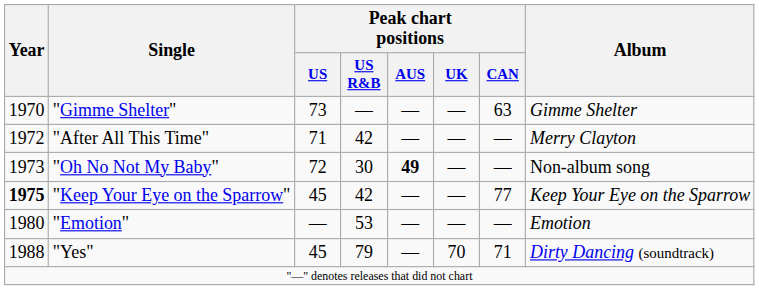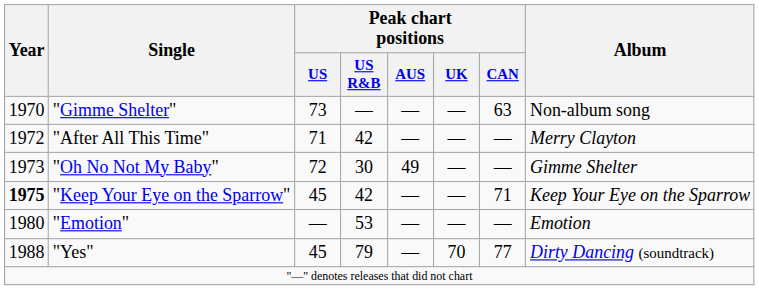"Gimme Shelter" | Album: Gimme Shelter -> Non-album song
"Oh No Not My Baby" | Peak chart positions / AUS: bold -> normal
"Oh No Not My Baby" | Album: Non-album song -> Gimme Shelter
"Keep Your Eye on the Sparrow" | Peak chart positions / CAN: 77 -> 71
"Yes" | Peak chart positions / CAN: 71 -> 77
